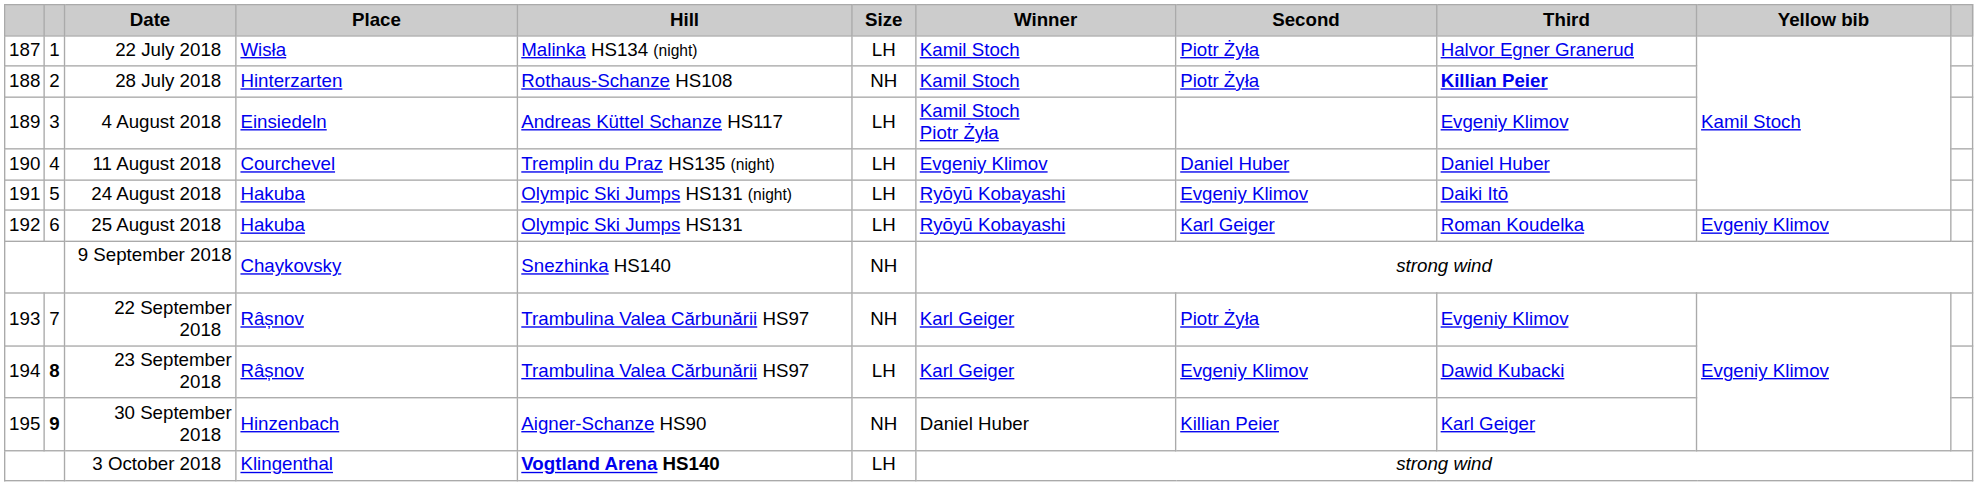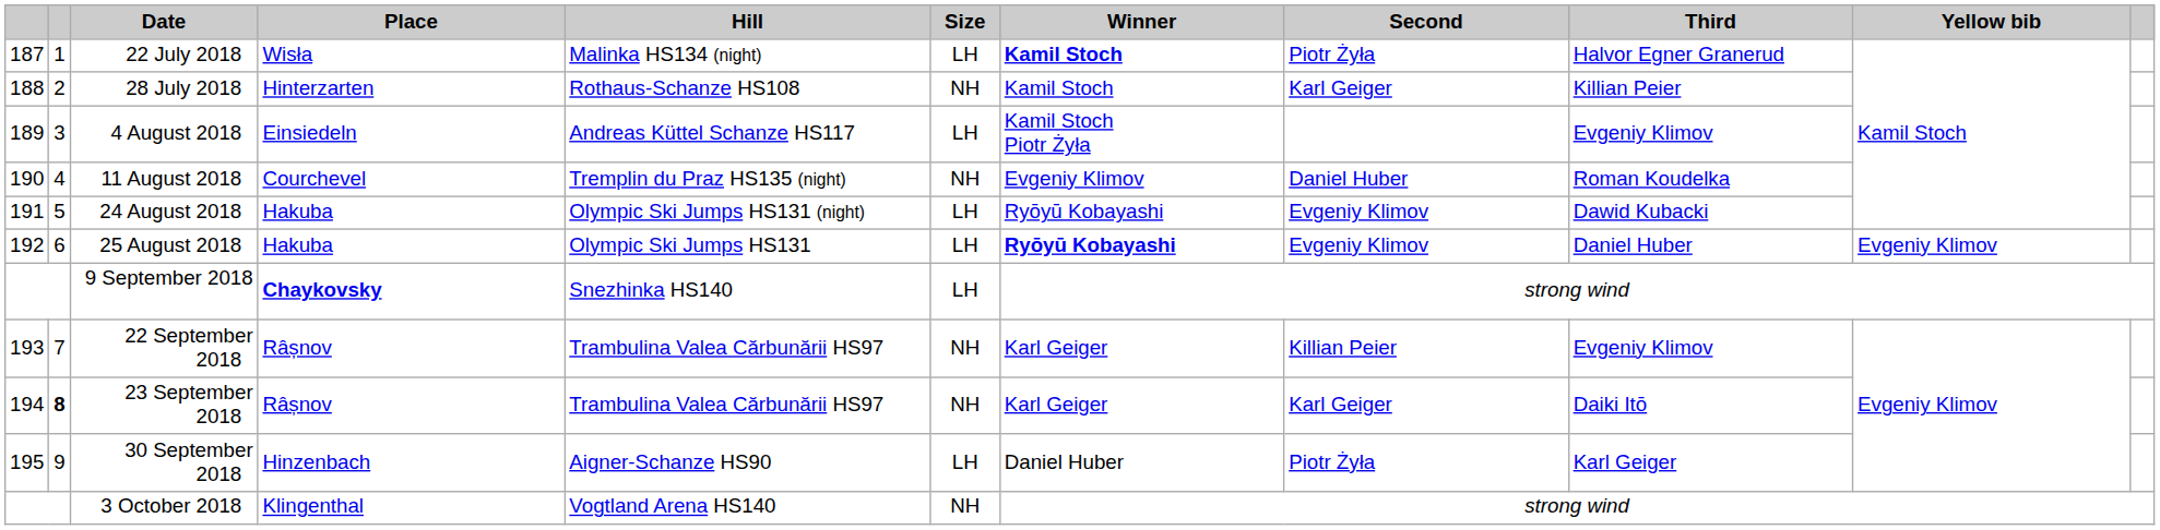22 July 2018 | Winner: normal -> bold
28 July 2018 | Second: Piotr Żyła -> Karl Geiger
28 July 2018 | Third: bold -> normal
11 August 2018 | Size: LH -> NH
11 August 2018 | Third: Daniel Huber -> Roman Koudelka
24 August 2018 | Third: Daiki Itō -> Dawid Kubacki
25 August 2018 | Winner: normal -> bold
25 August 2018 | Second: Karl Geiger -> Evgeniy Klimov
25 August 2018 | Third: Roman Koudelka -> Daniel Huber
9 September 2018 | Place: normal -> bold
9 September 2018 | Size: NH -> LH
22 September 2018 | Second: Piotr Żyła -> Killian Peier
23 September 2018 | Size: LH -> NH
23 September 2018 | Second: Evgeniy Klimov -> Karl Geiger
23 September 2018 | Third: Dawid Kubacki -> Daiki Itō
30 September 2018 | column 2: bold -> normal
30 September 2018 | Size: NH -> LH
30 September 2018 | Second: Killian Peier -> Piotr Żyła
3 October 2018 | Hill: bold -> normal
3 October 2018 | Size: LH -> NH
